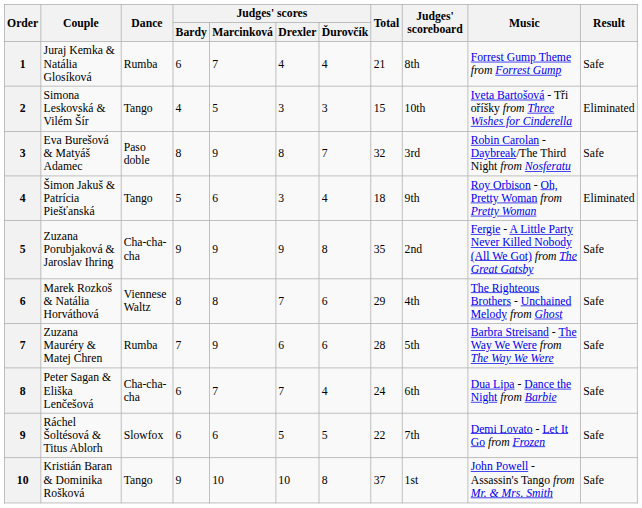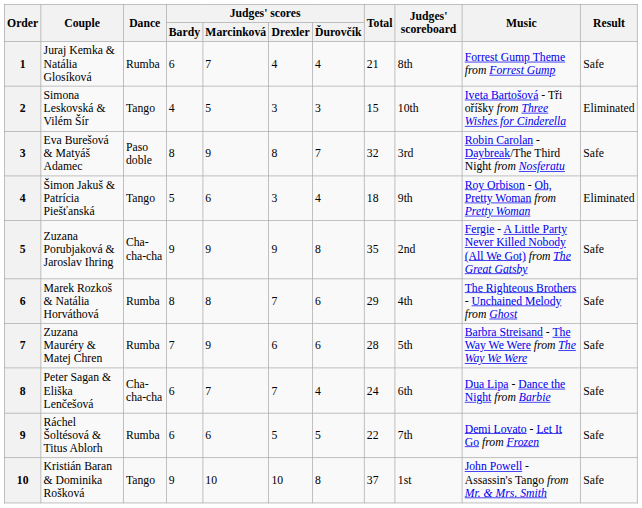Marek Rozkoš & Natália Horváthová | Dance: Viennese Waltz -> Rumba
Ráchel Šoltésová & Titus Ablorh | Dance: Slowfox -> Rumba
